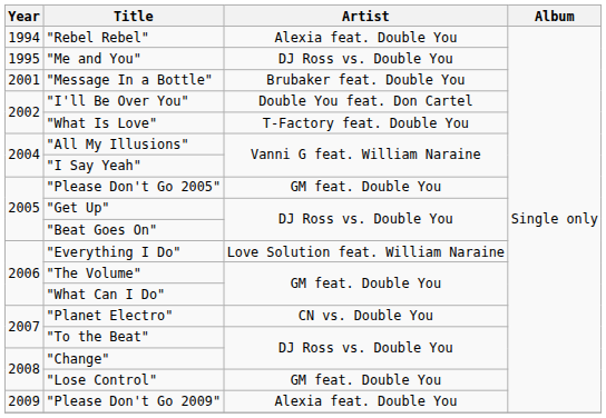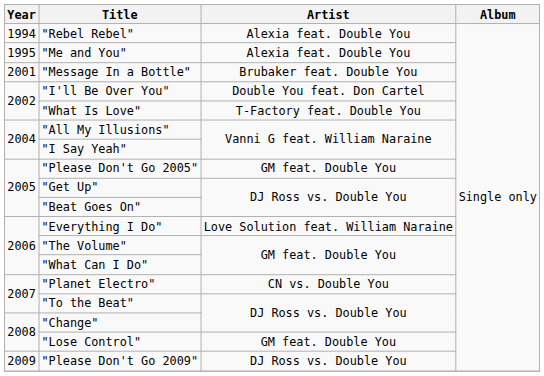"Me and You" | Artist: DJ Ross vs. Double You -> Alexia feat. Double You
"Please Don't Go 2009" | Artist: Alexia feat. Double You -> DJ Ross vs. Double You
